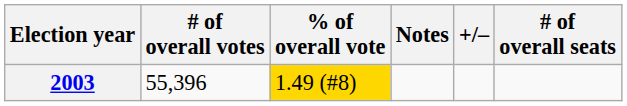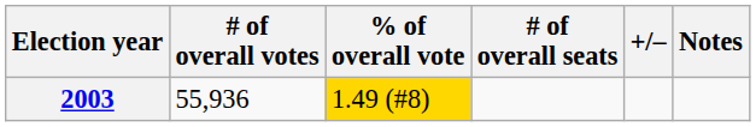columns swapped: # of overall seats <-> Notes
2003 | # of overall votes: 55,396 -> 55,936
